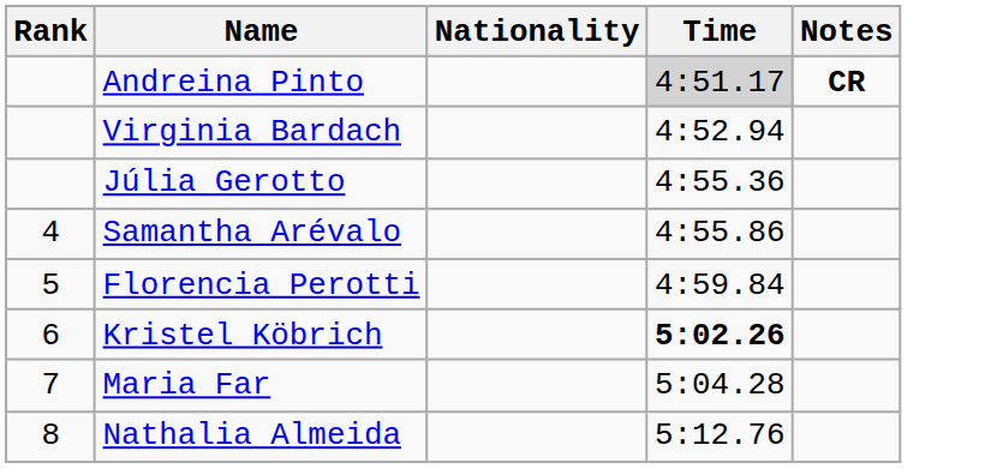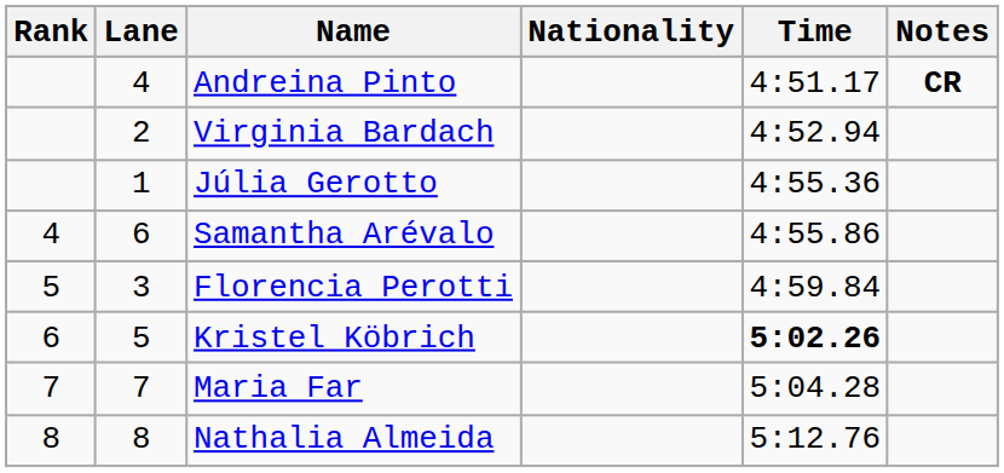+ column: Lane | 4 | 2 | 1 | 6 | 3 | 5 | 7 | 8
Andreina Pinto | Time: lightgrey background -> no background
